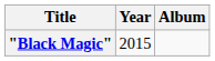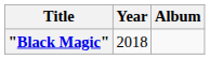"Black Magic" | Year: 2015 -> 2018
